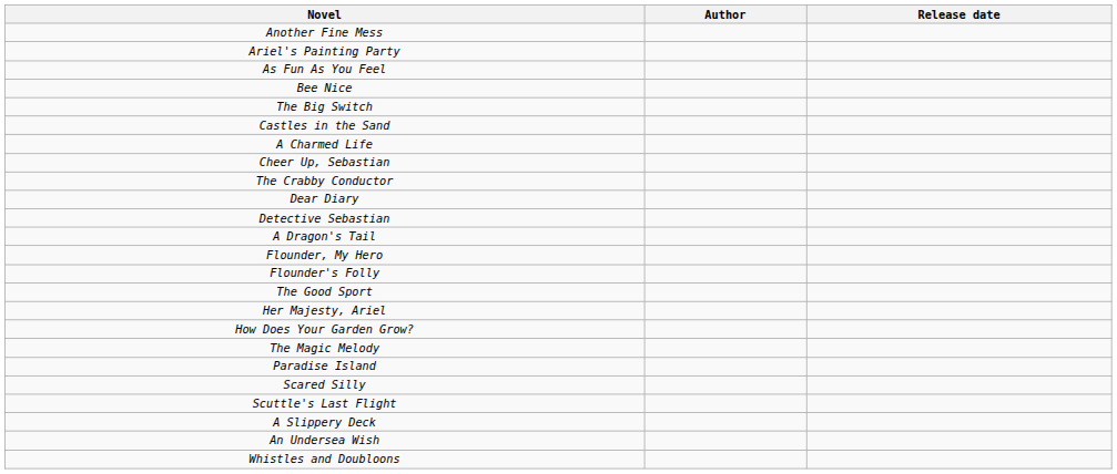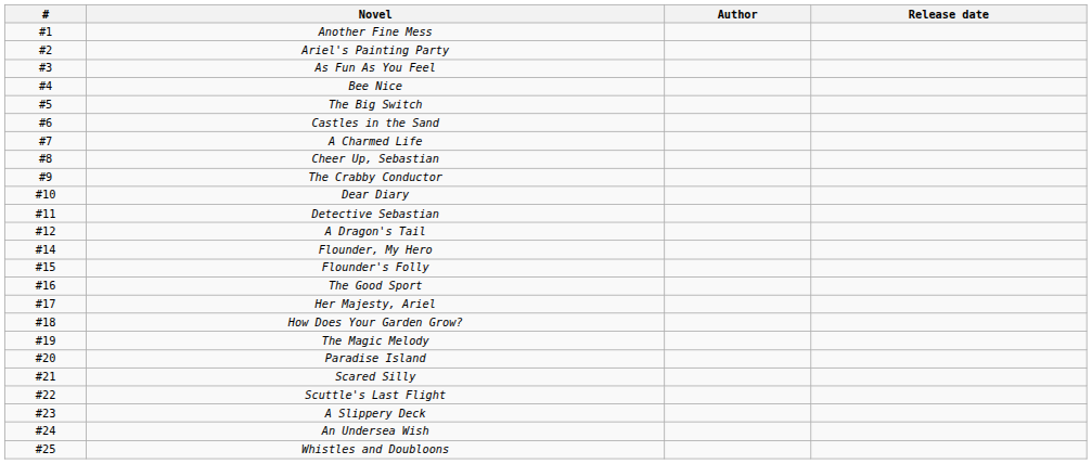+ column: # | #1 | #2 | #3 | #4 | #5 | #6 | #7 | #8 | #9 | #10 | #11 | #12 | #14 | #15 | #16 | #17 | #18 | #19 | #20 | #21 | #22 | #23 | #24 | #25
